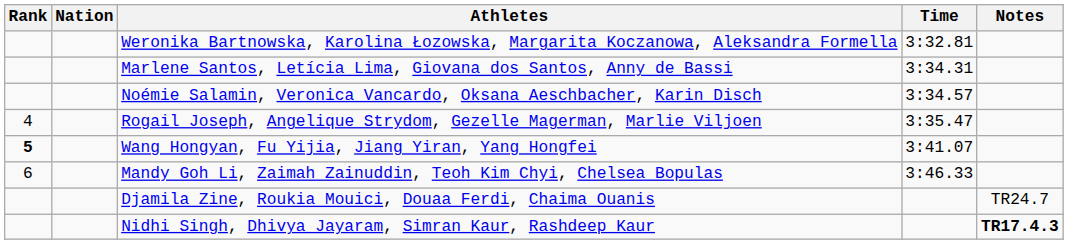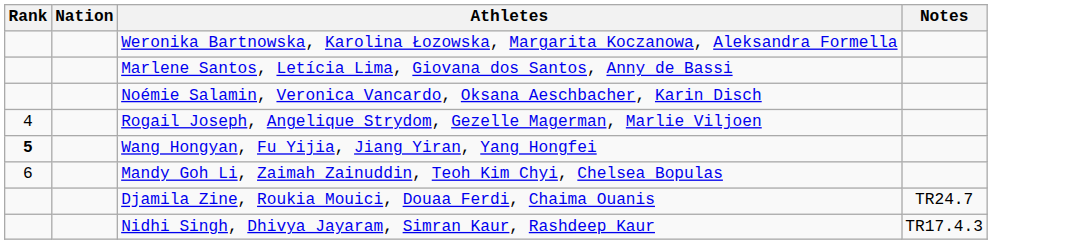- column: Time | 3:32.81 | 3:34.31 | 3:34.57 | 3:35.47 | 3:41.07 | 3:46.33
Nidhi Singh, Dhivya Jayaram, Simran Kaur, Rashdeep Kaur | Notes: bold -> normal
